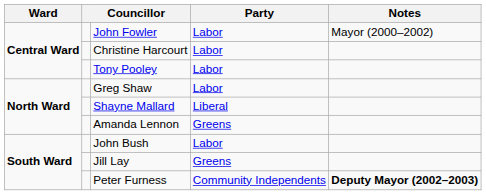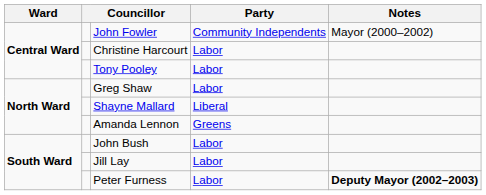John Fowler | Party: Labor -> Community Independents
Jill Lay | Party: Greens -> Labor
Peter Furness | Party: Community Independents -> Labor
